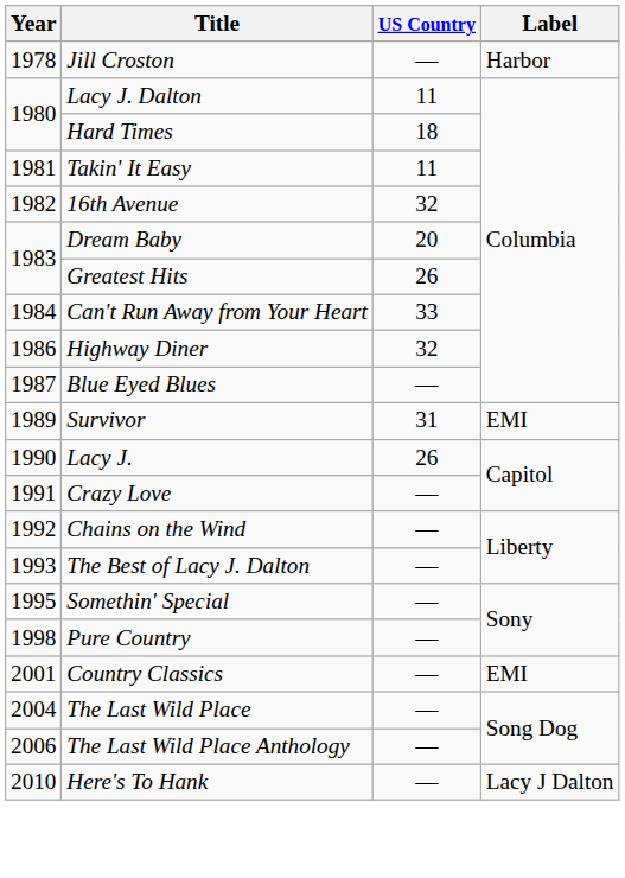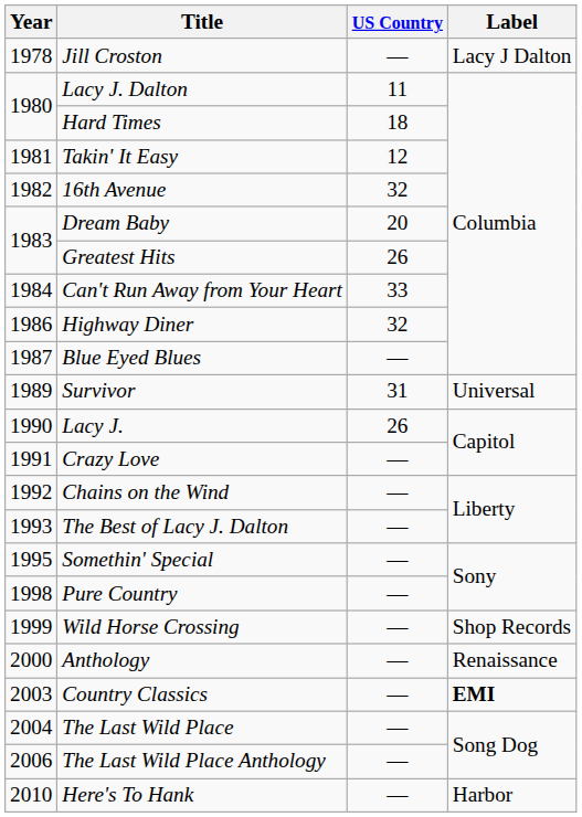Jill Croston | Label: Harbor -> Lacy J Dalton
Takin' It Easy | US Country: 11 -> 12
Survivor | Label: EMI -> Universal
+ row: 1999 | Wild Horse Crossing | — | Shop Records
+ row: 2000 | Anthology | — | Renaissance
Country Classics | Year: 2001 -> 2003
Country Classics | Label: normal -> bold
Here's To Hank | Label: Lacy J Dalton -> Harbor
